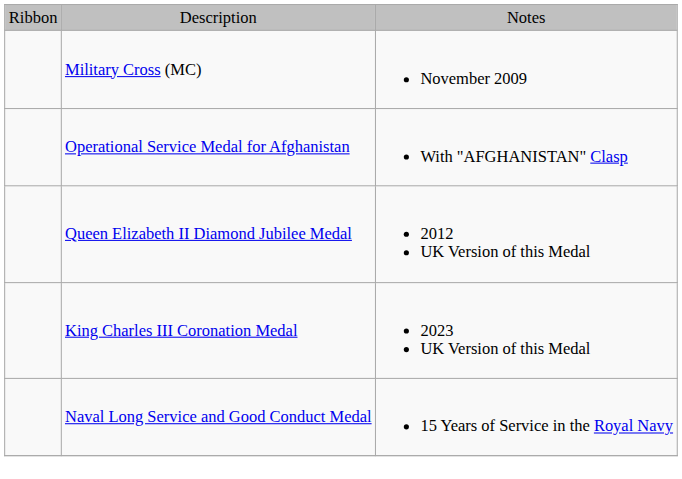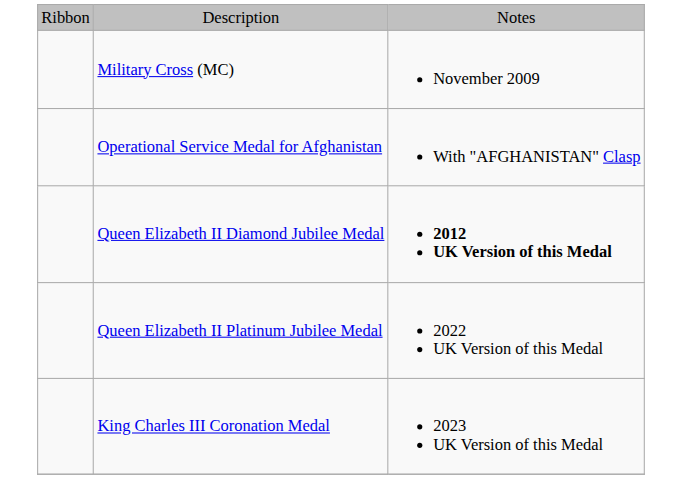Queen Elizabeth II Diamond Jubilee Medal | column 3: normal -> bold
+ row: Queen Elizabeth II Platinum Jubilee Medal | 2022 UK Version of this Medal
- row: Naval Long Service and Good Conduct Medal | 15 Years of Service in the Royal Navy
